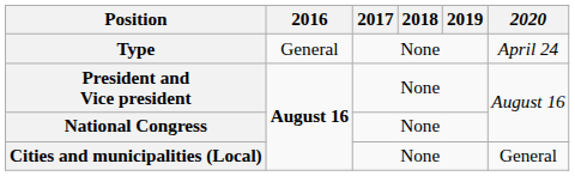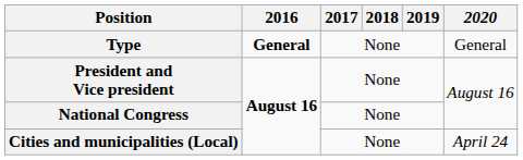Type | 2016: normal -> bold
Type | 2020: April 24 -> General
Cities and municipalities (Local) | 2020: General -> April 24
